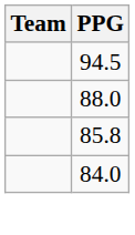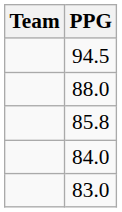+ row: 83.0
